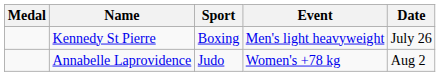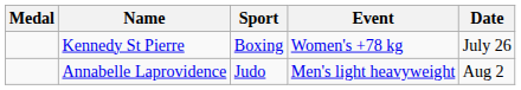Kennedy St Pierre | Event: Men's light heavyweight -> Women's +78 kg
Annabelle Laprovidence | Event: Women's +78 kg -> Men's light heavyweight
